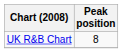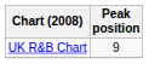UK R&B Chart | Peak position: 8 -> 9
